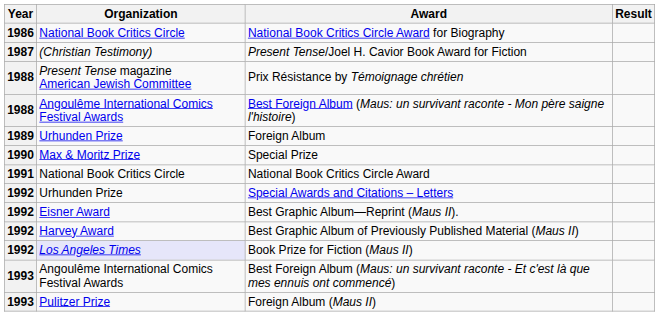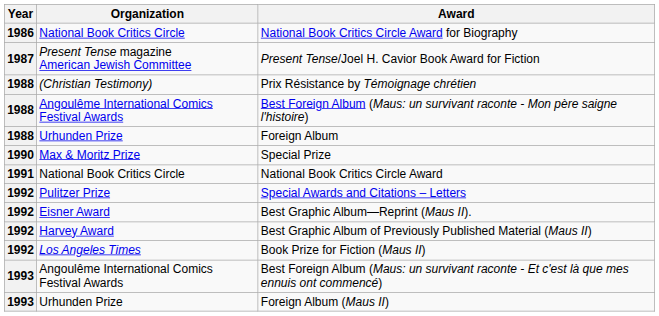- column: Result
Present Tense/Joel H. Cavior Book Award for Fiction | Organization: (Christian Testimony) -> Present Tense magazine American Jewish Committee
Prix Résistance by Témoignage chrétien | Organization: Present Tense magazine American Jewish Committee -> (Christian Testimony)
Foreign Album | Year: 1989 -> 1988
Special Awards and Citations – Letters | Organization: Urhunden Prize -> Pulitzer Prize
Book Prize for Fiction (Maus II) | Organization: lavender background -> no background
Foreign Album (Maus II) | Organization: Pulitzer Prize -> Urhunden Prize
